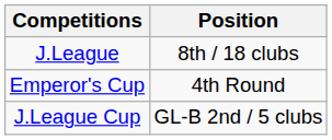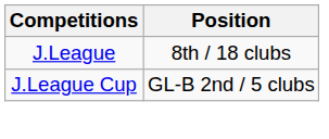- row: Emperor's Cup | 4th Round
